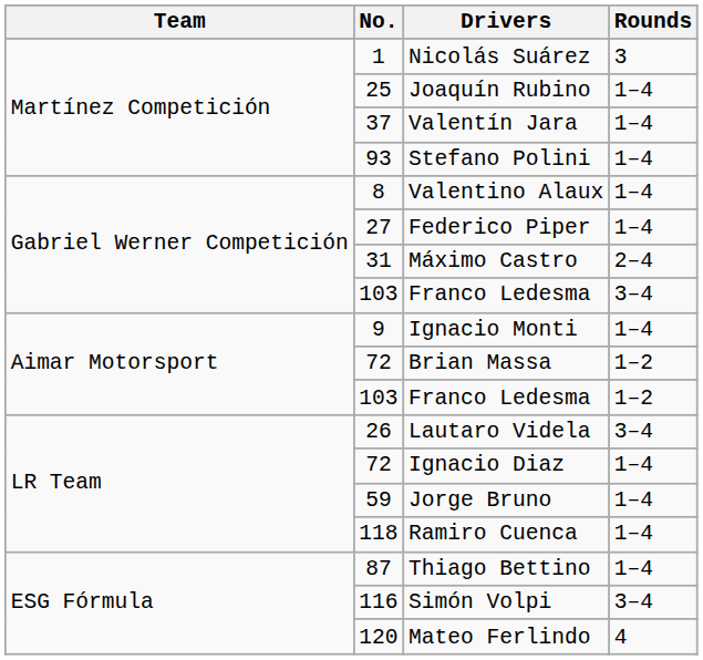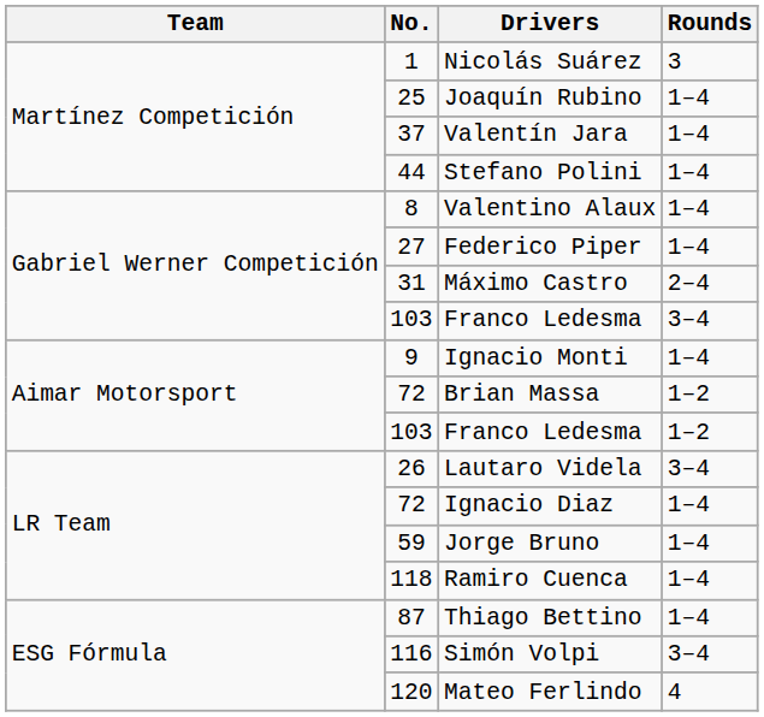Stefano Polini | No.: 93 -> 44
